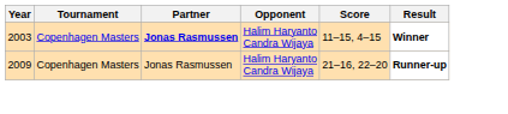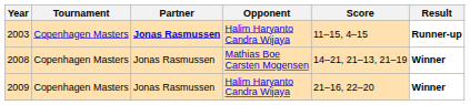2003 | Result: Winner -> Runner-up
+ row: 2008 | Copenhagen Masters | Jonas Rasmussen | Mathias Boe Carsten Mogensen | 14–21, 21–13, 21–19 | Winner
2009 | Result: Runner-up -> Winner
